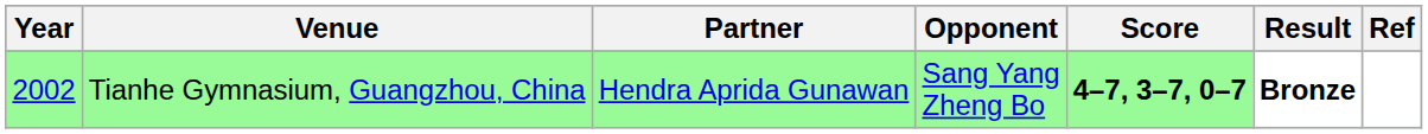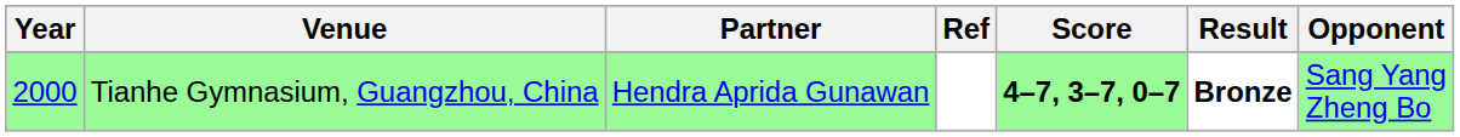columns swapped: Opponent <-> Ref
Tianhe Gymnasium, Guangzhou, China | Year: 2002 -> 2000
